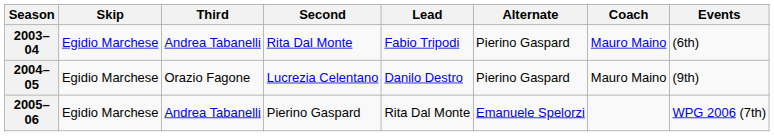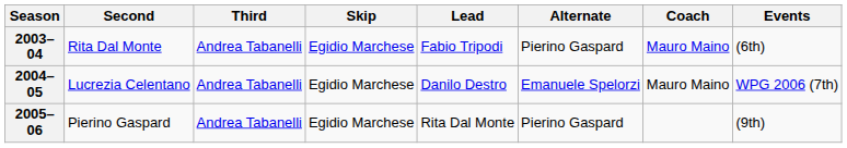columns swapped: Skip <-> Second
2004–05 | Third: Orazio Fagone -> Andrea Tabanelli
2004–05 | Alternate: Pierino Gaspard -> Emanuele Spelorzi
2004–05 | Events: (9th) -> WPG 2006 (7th)
2005–06 | Alternate: Emanuele Spelorzi -> Pierino Gaspard
2005–06 | Events: WPG 2006 (7th) -> (9th)
